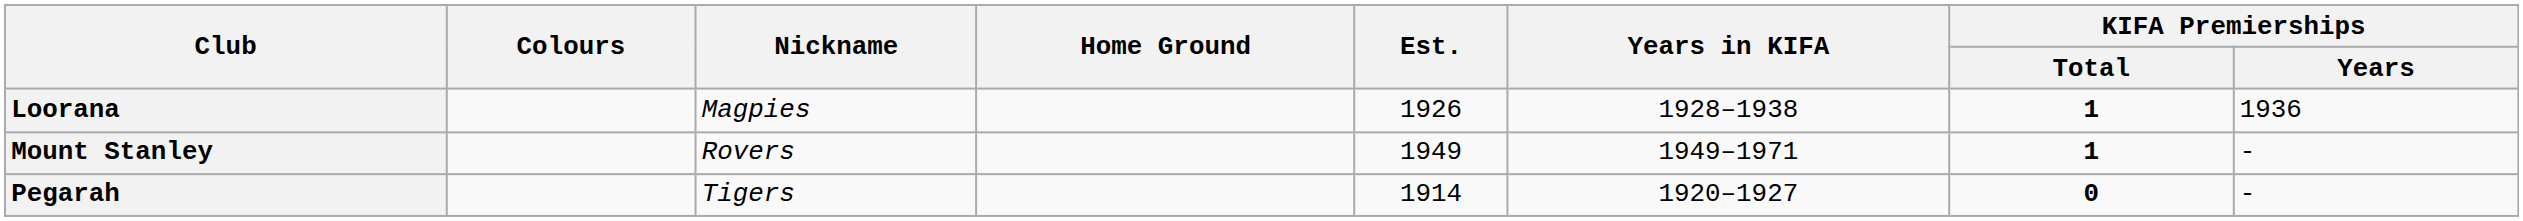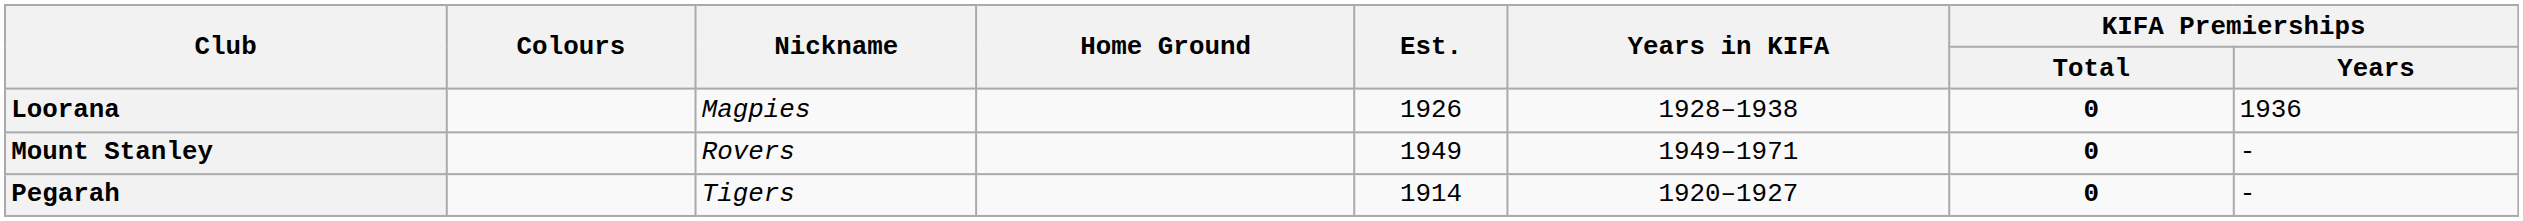Loorana | KIFA Premierships / Total: 1 -> 0
Mount Stanley | KIFA Premierships / Total: 1 -> 0
